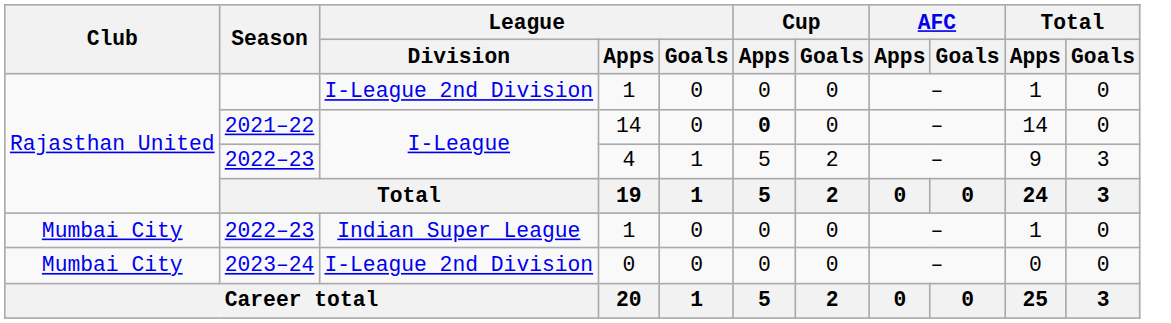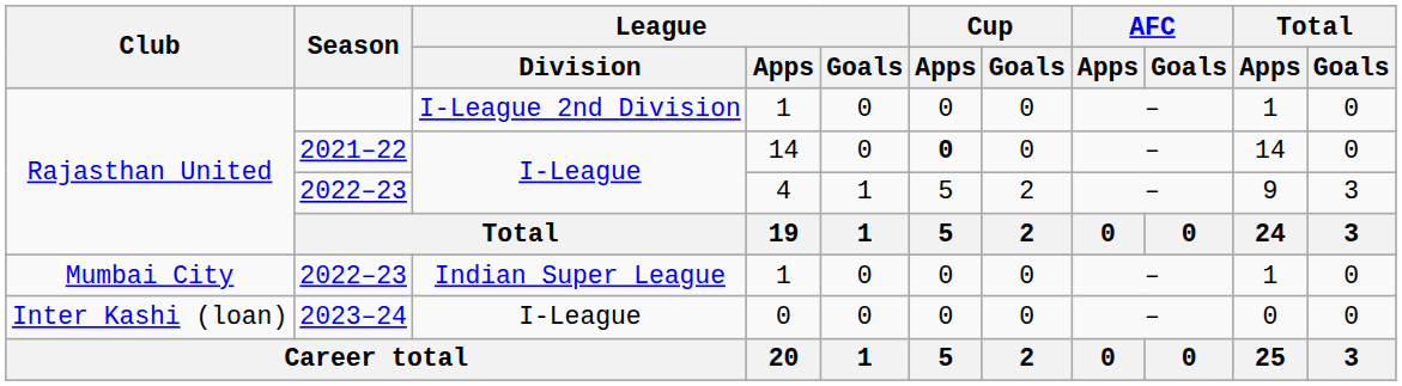2023–24 | Club: Mumbai City -> Inter Kashi (loan)
2023–24 | League / Division: I-League 2nd Division -> I-League
